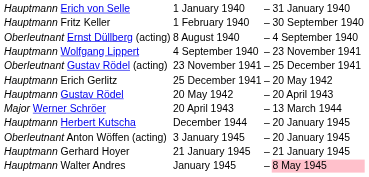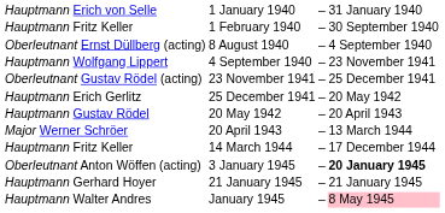+ row: Hauptmann Fritz Keller | 14 March 1944 | – | 17 December 1944
- row: Hauptmann Herbert Kutscha | December 1944 | – | 20 January 1945
3 January 1945 | column 4: normal -> bold
